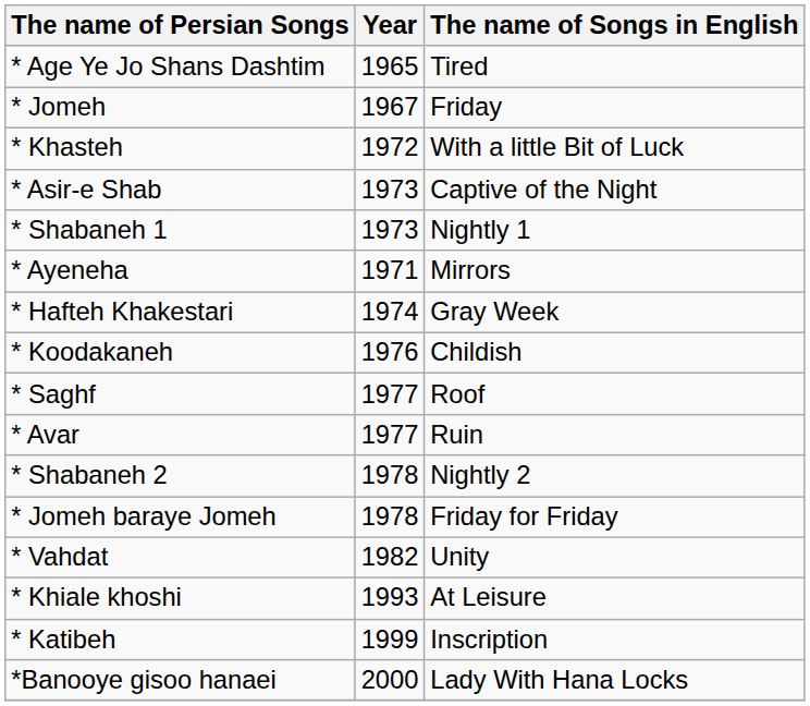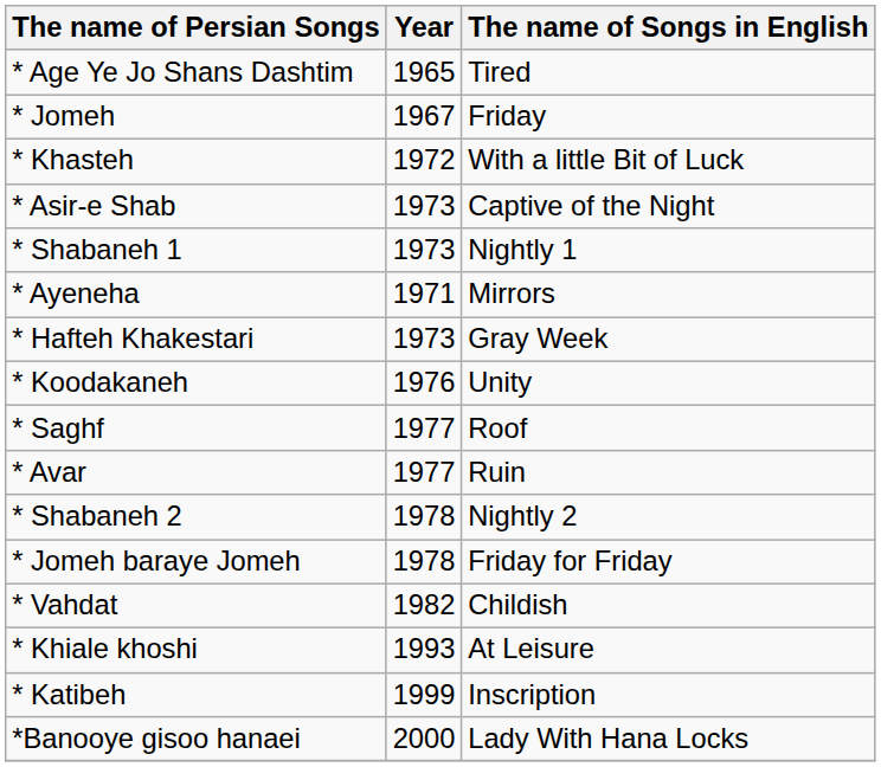* Hafteh Khakestari | Year: 1974 -> 1973
* Koodakaneh | The name of Songs in English: Childish -> Unity
* Vahdat | The name of Songs in English: Unity -> Childish
